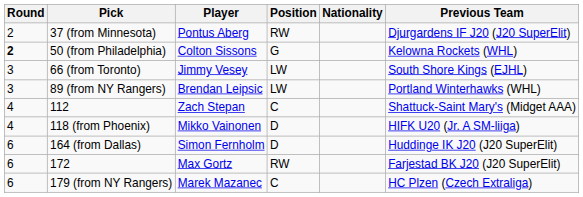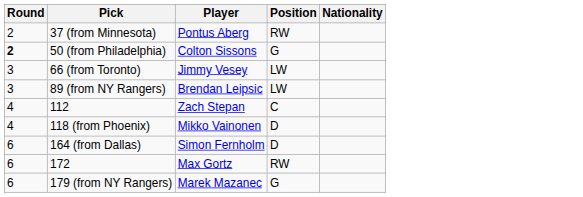- column: Previous Team | Djurgardens IF J20 (J20 SuperElit) | Kelowna Rockets (WHL) | South Shore Kings (EJHL) | Portland Winterhawks (WHL) | Shattuck-Saint Mary's (Midget AAA) | HIFK U20 (Jr. A SM-liiga) | Huddinge IK J20 (J20 SuperElit) | Farjestad BK J20 (J20 SuperElit) | HC Plzen (Czech Extraliga)
179 (from NY Rangers) | Position: C -> G
